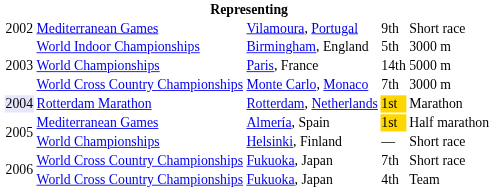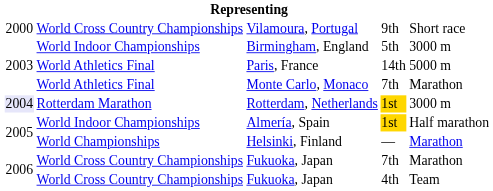Vilamoura, Portugal | column 1: 2002 -> 2000
Vilamoura, Portugal | column 2: Mediterranean Games -> World Cross Country Championships
Paris, France | column 2: World Championships -> World Athletics Final
Monte Carlo, Monaco | column 2: World Cross Country Championships -> World Athletics Final
Monte Carlo, Monaco | column 5: 3000 m -> Marathon
Rotterdam, Netherlands | column 5: Marathon -> 3000 m
Almería, Spain | column 2: Mediterranean Games -> World Indoor Championships
Helsinki, Finland | column 5: Short race -> Marathon
Fukuoka, Japan / 7th | column 5: Short race -> Marathon
